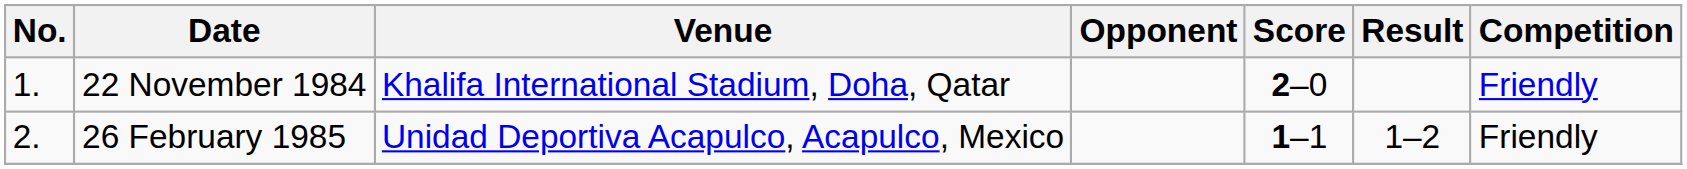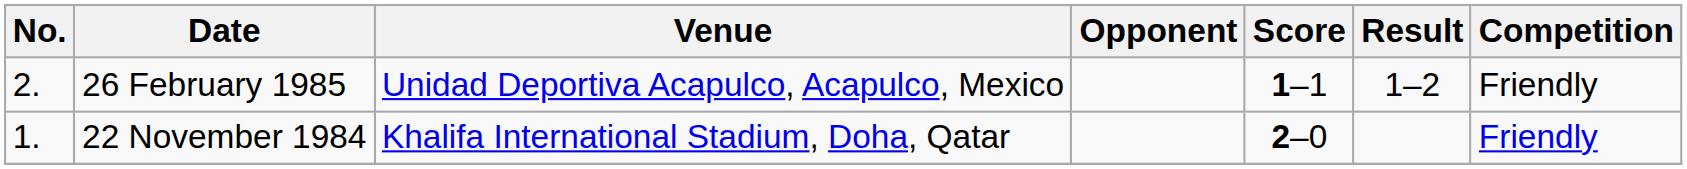rows swapped: 22 November 1984 <-> 26 February 1985
